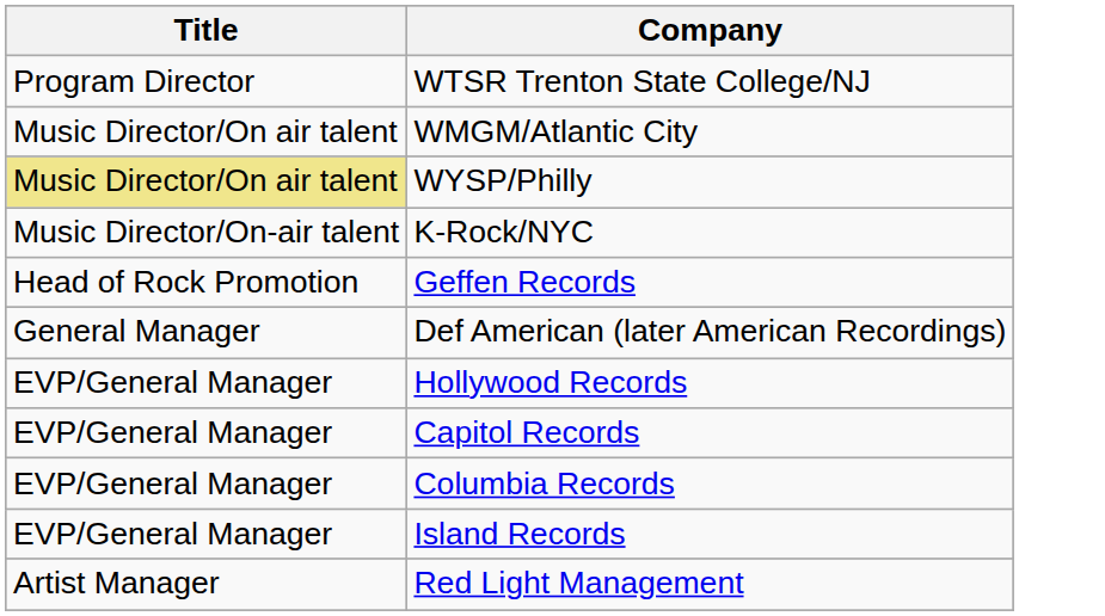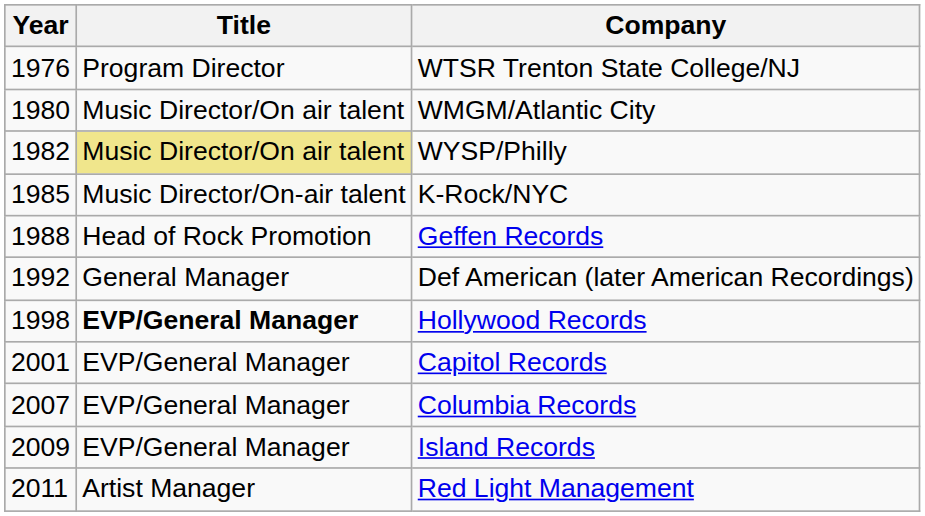+ column: Year | 1976 | 1980 | 1982 | 1985 | 1988 | 1992 | 1998 | 2001 | 2007 | 2009 | 2011
Hollywood Records | Title: normal -> bold
